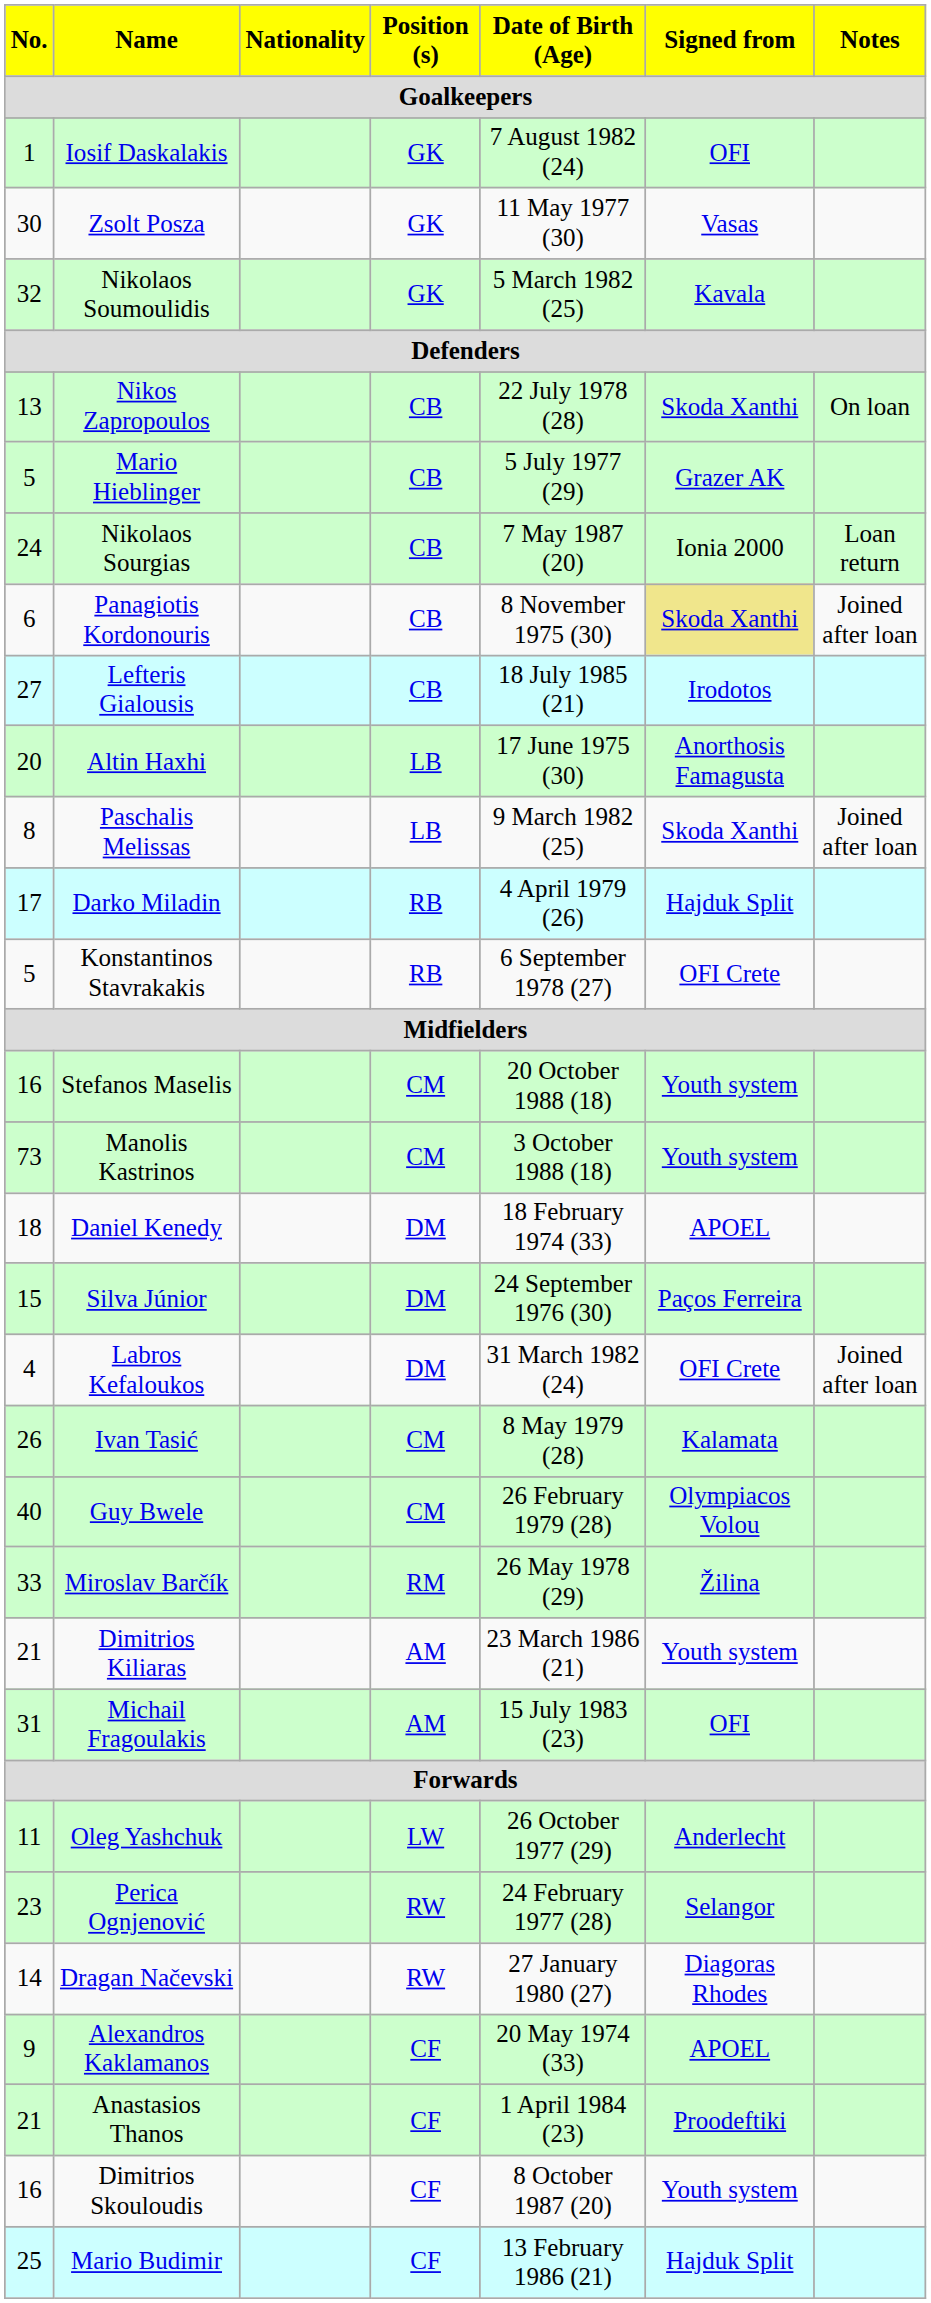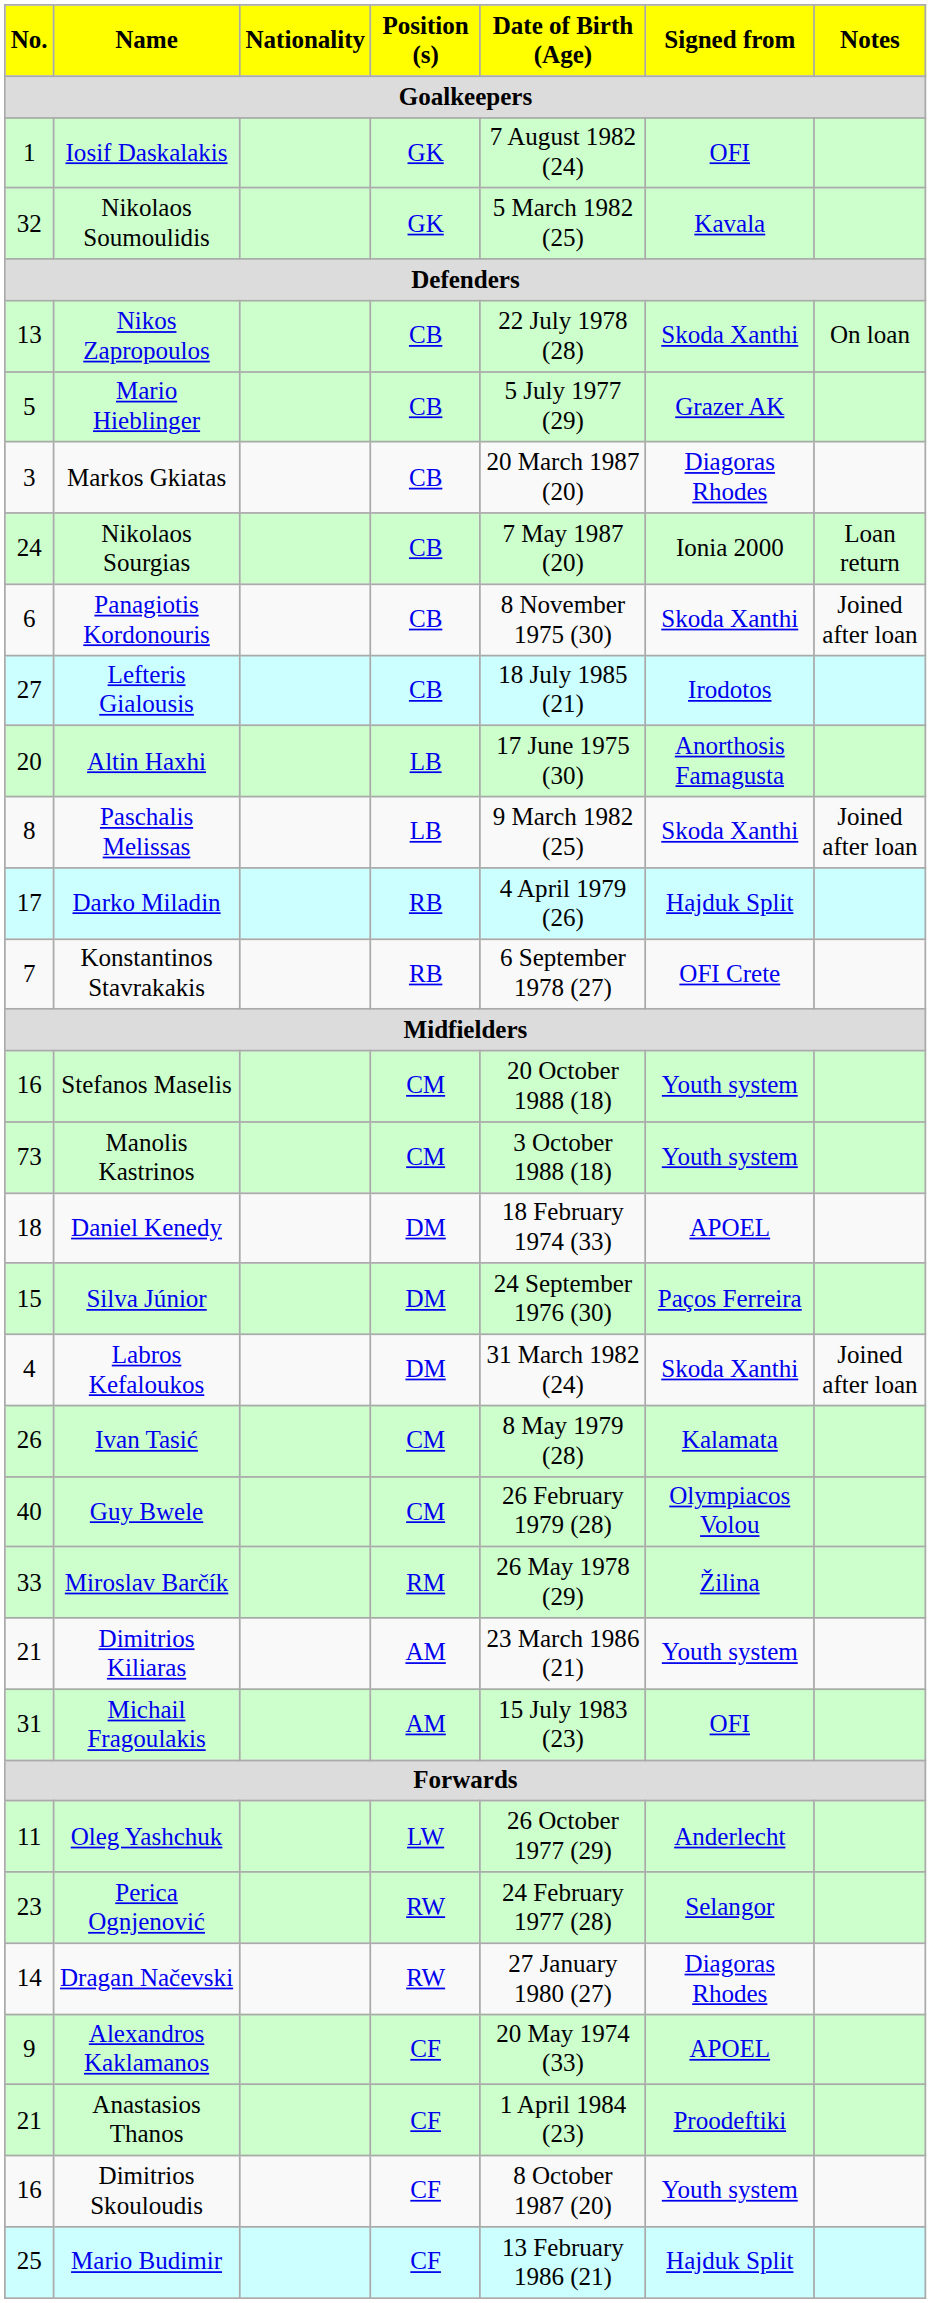- row: 30 | Zsolt Posza | GK | 11 May 1977 (30) | Vasas
+ row: 3 | Markos Gkiatas | CB | 20 March 1987 (20) | Diagoras Rhodes
Panagiotis Kordonouris | Signed from / OFI: khaki background -> no background
Konstantinos Stavrakakis | No. / 1: 5 -> 7
Labros Kefaloukos | Signed from / OFI: OFI Crete -> Skoda Xanthi
